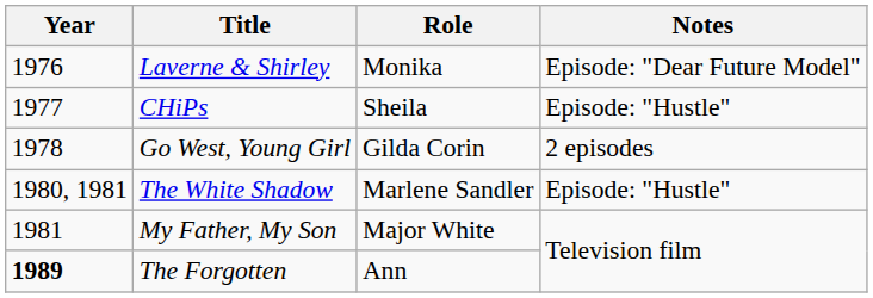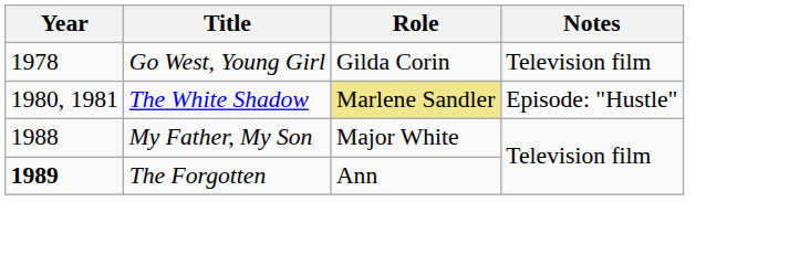- row: 1976 | Laverne & Shirley | Monika | Episode: "Dear Future Model"
- row: 1977 | CHiPs | Sheila | Episode: "Hustle"
Go West, Young Girl | Notes: 2 episodes -> Television film
The White Shadow | Role: no background -> khaki background
My Father, My Son | Year: 1981 -> 1988
